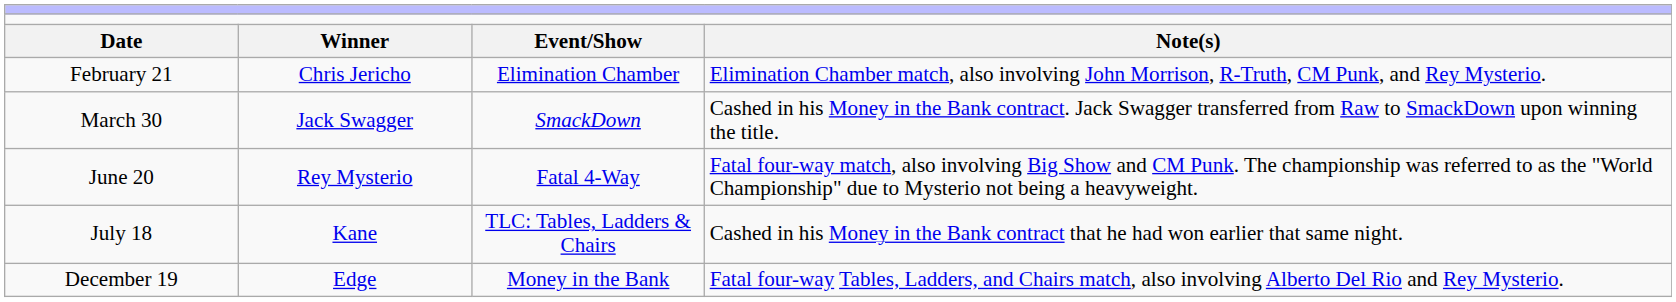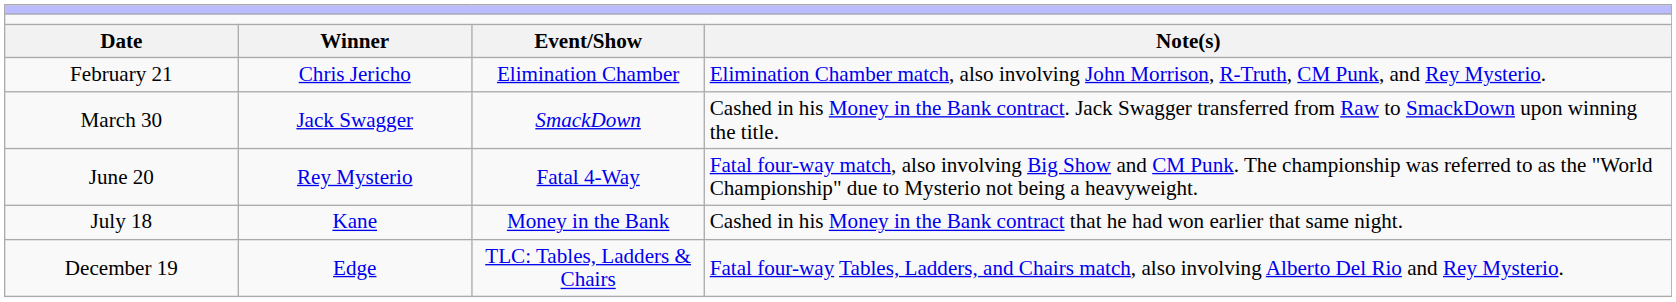July 18 | column 3: TLC: Tables, Ladders & Chairs -> Money in the Bank
December 19 | column 3: Money in the Bank -> TLC: Tables, Ladders & Chairs
